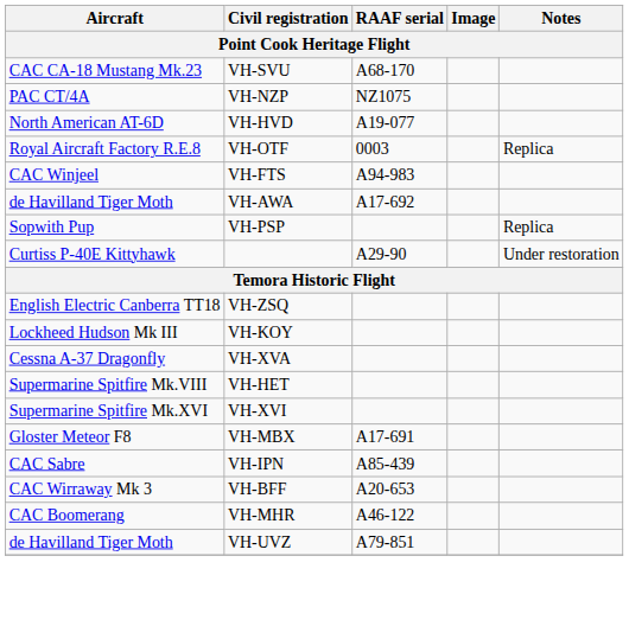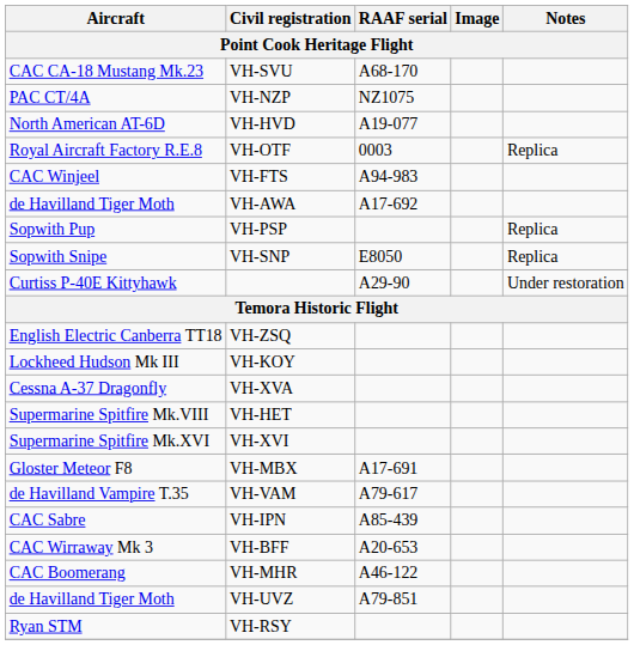+ row: Sopwith Snipe | VH-SNP | E8050 | Replica
+ row: de Havilland Vampire T.35 | VH-VAM | A79-617
+ row: Ryan STM | VH-RSY
